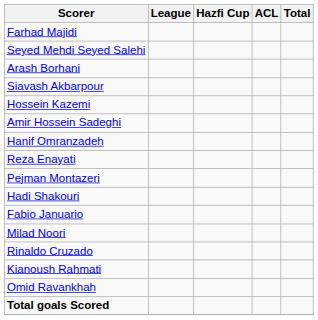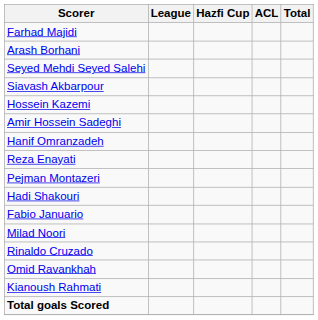rows swapped: Arash Borhani <-> Seyed Mehdi Seyed Salehi
rows swapped: Kianoush Rahmati <-> Omid Ravankhah
